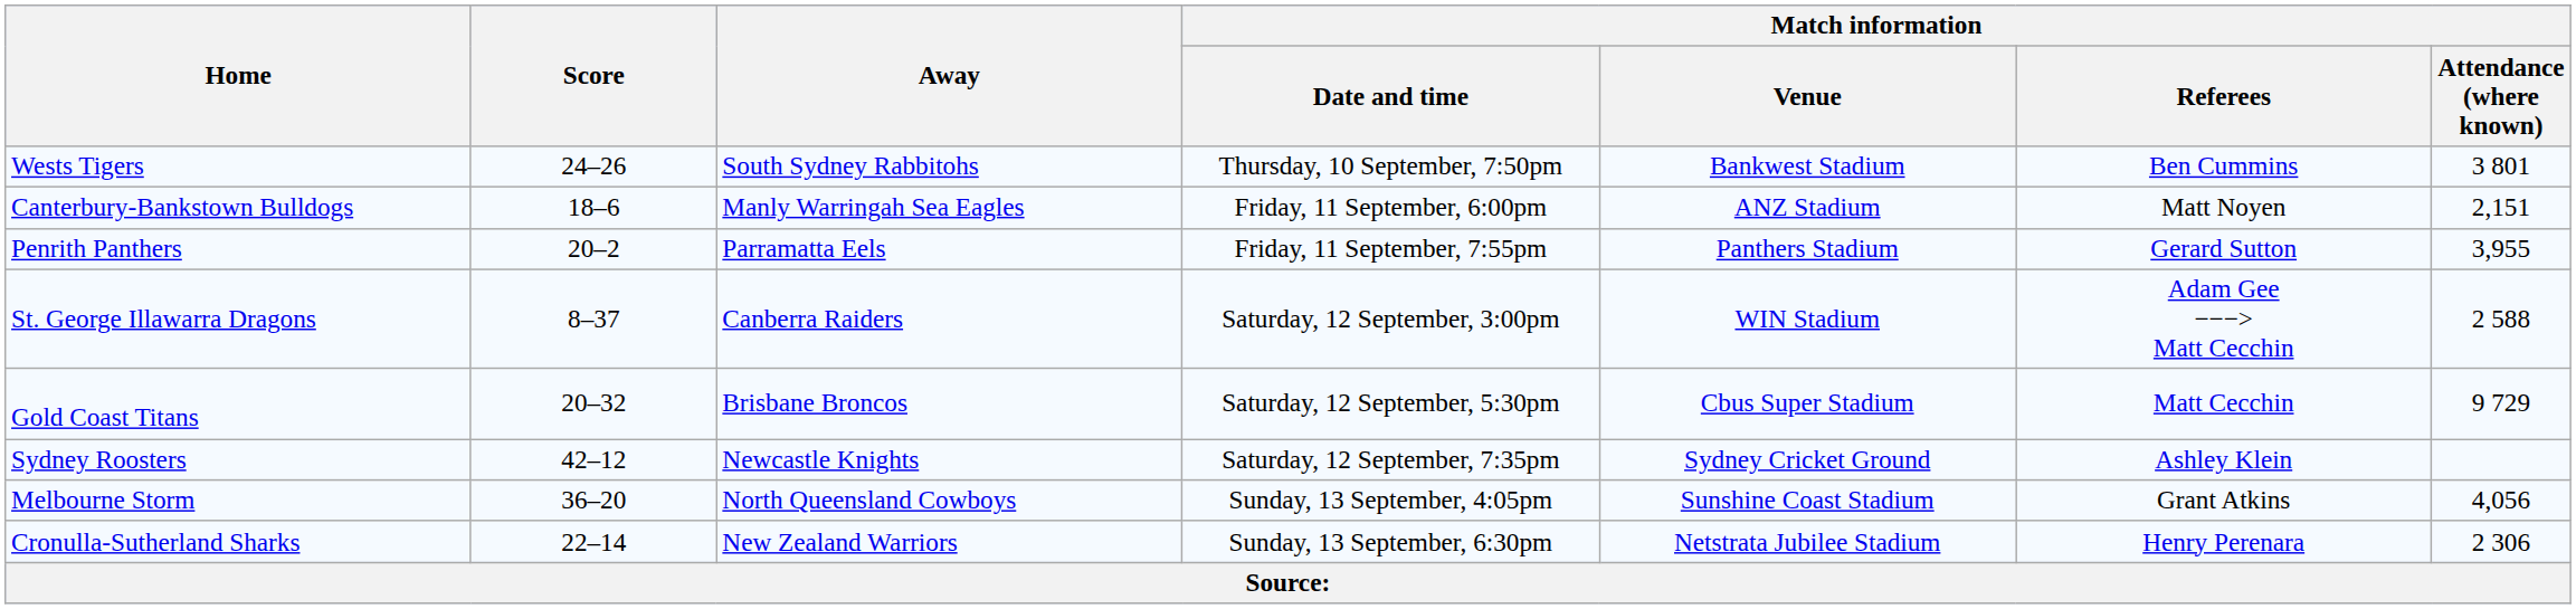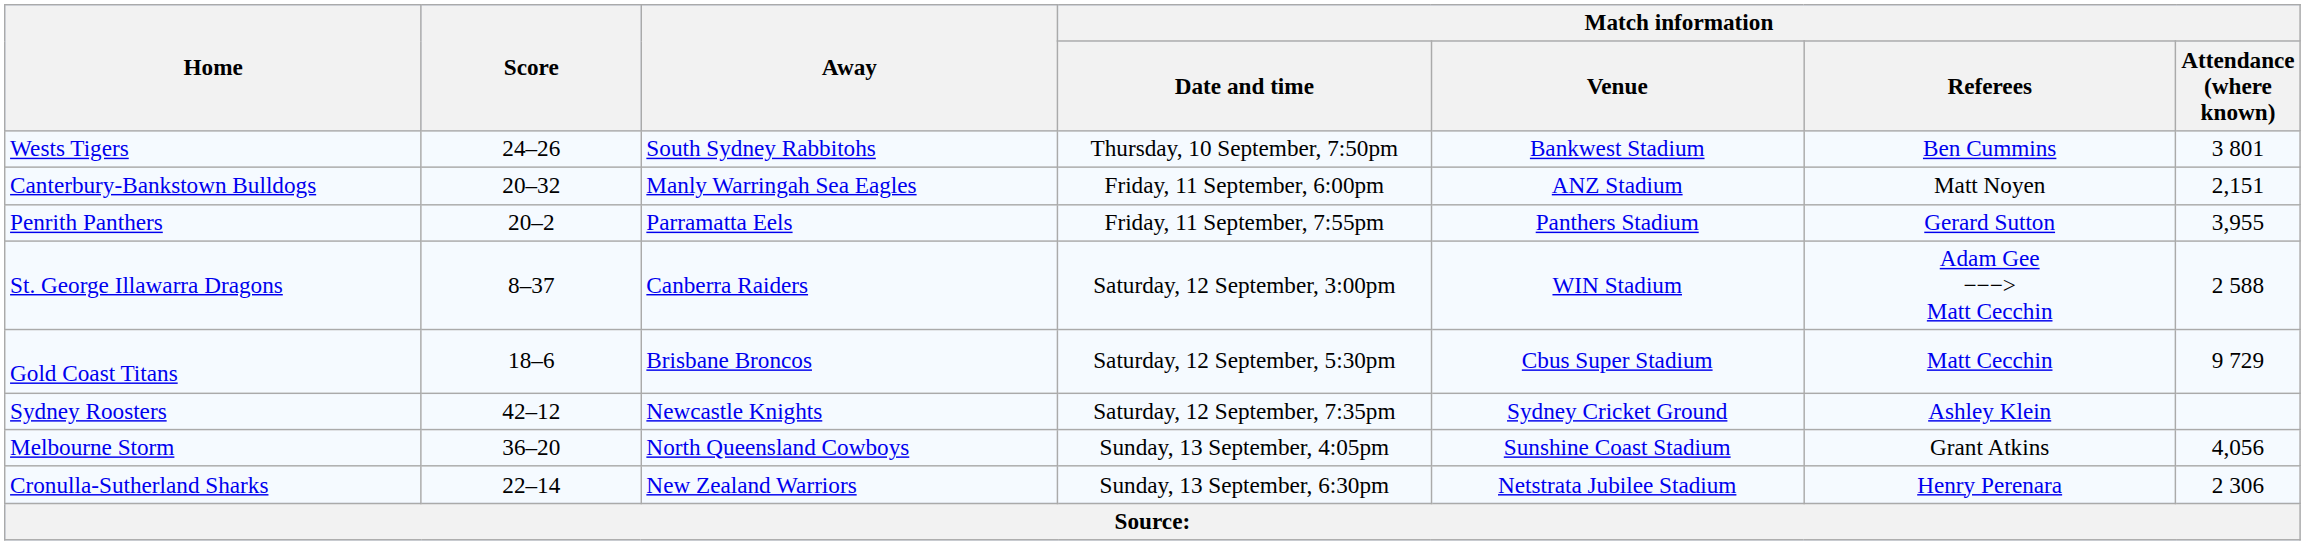Canterbury-Bankstown Bulldogs | Score: 18–6 -> 20–32
Gold Coast Titans | Score: 20–32 -> 18–6
